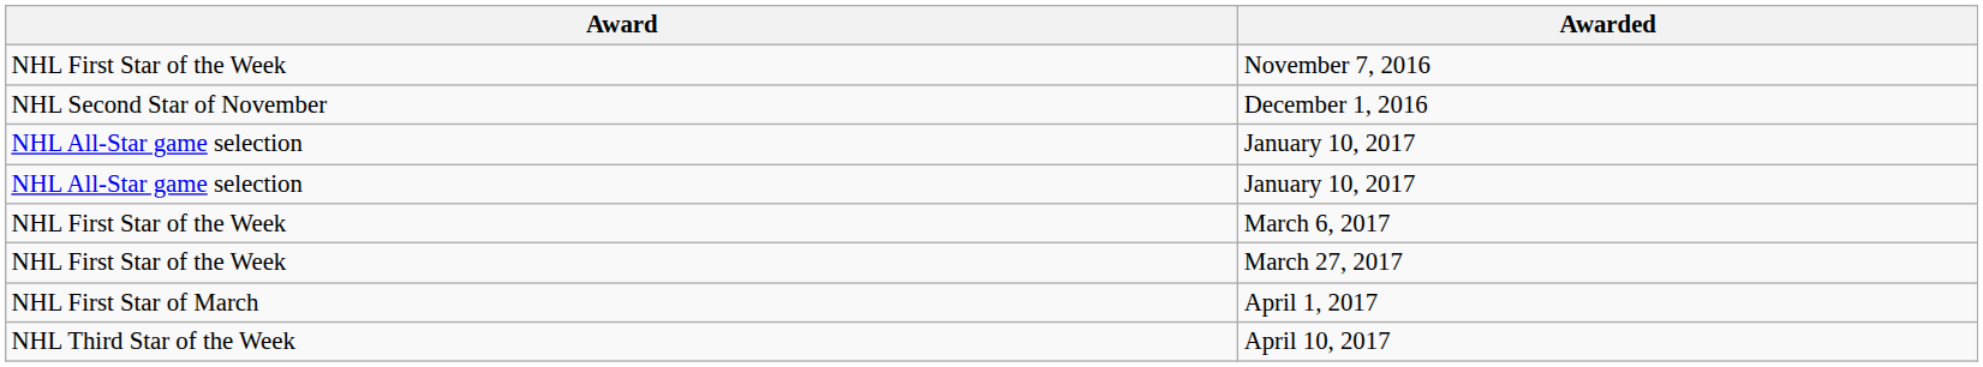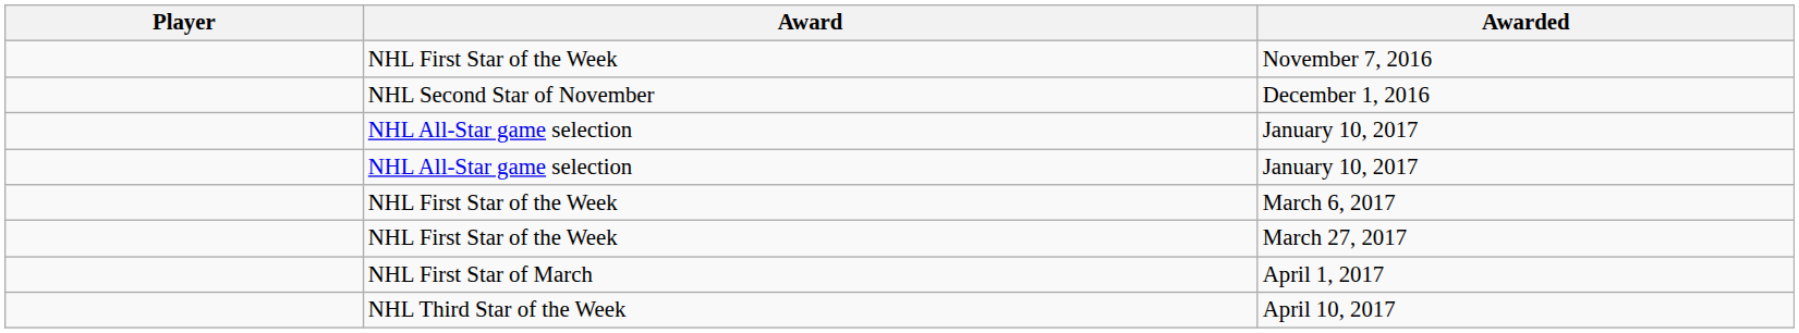+ column: Player
